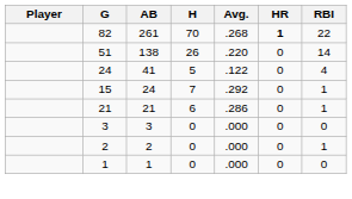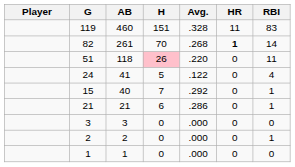+ row: 119 | 460 | 151 | .328 | 11 | 83
82 | RBI: 22 -> 14
51 | AB: 138 -> 118
51 | H: no background -> pink background
51 | RBI: 14 -> 11
15 | AB: 24 -> 40
